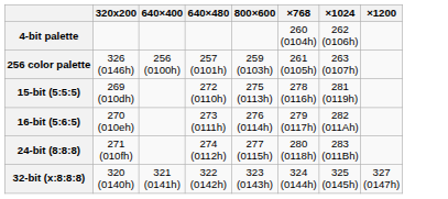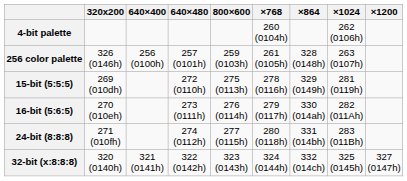+ column: ×864 | 328 (0148h) | 329 (0149h) | 330 (014ah) | 331 (014bh) | 332 (014ch)
